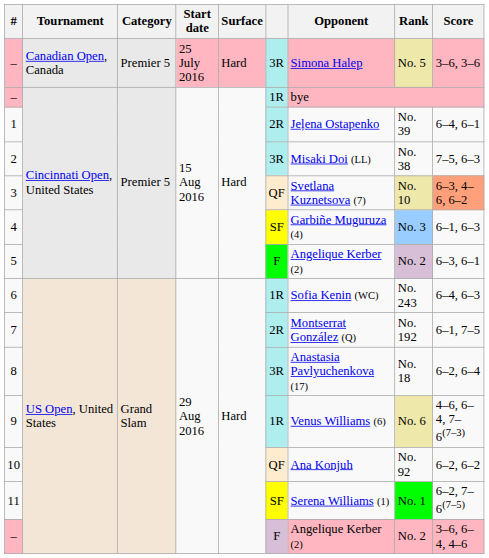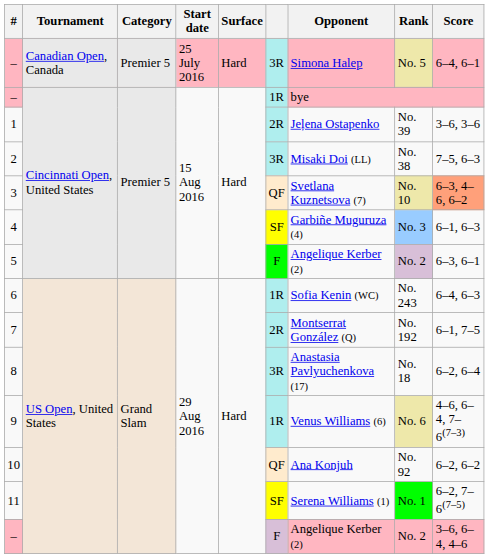– / Canadian Open, Canada | Score: 3–6, 3–6 -> 6–4, 6–1
1 | Score: 6–4, 6–1 -> 3–6, 3–6
